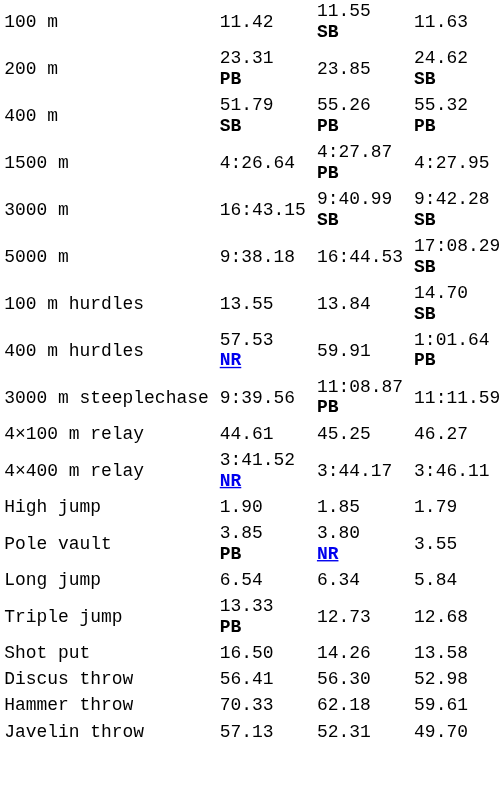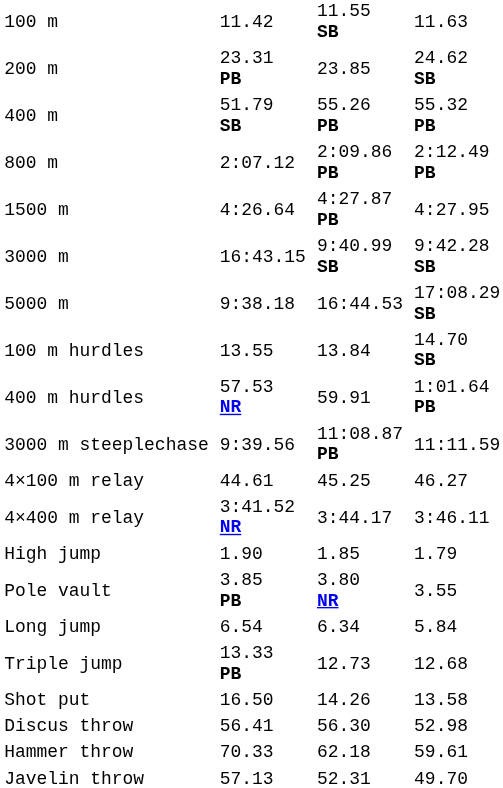+ row: 800 m | 2:07.12 | 2:09.86 PB | 2:12.49 PB
